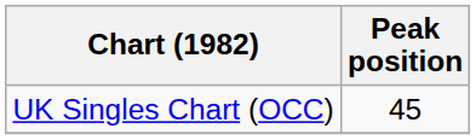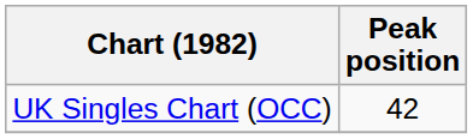UK Singles Chart (OCC) | Peak position: 45 -> 42
